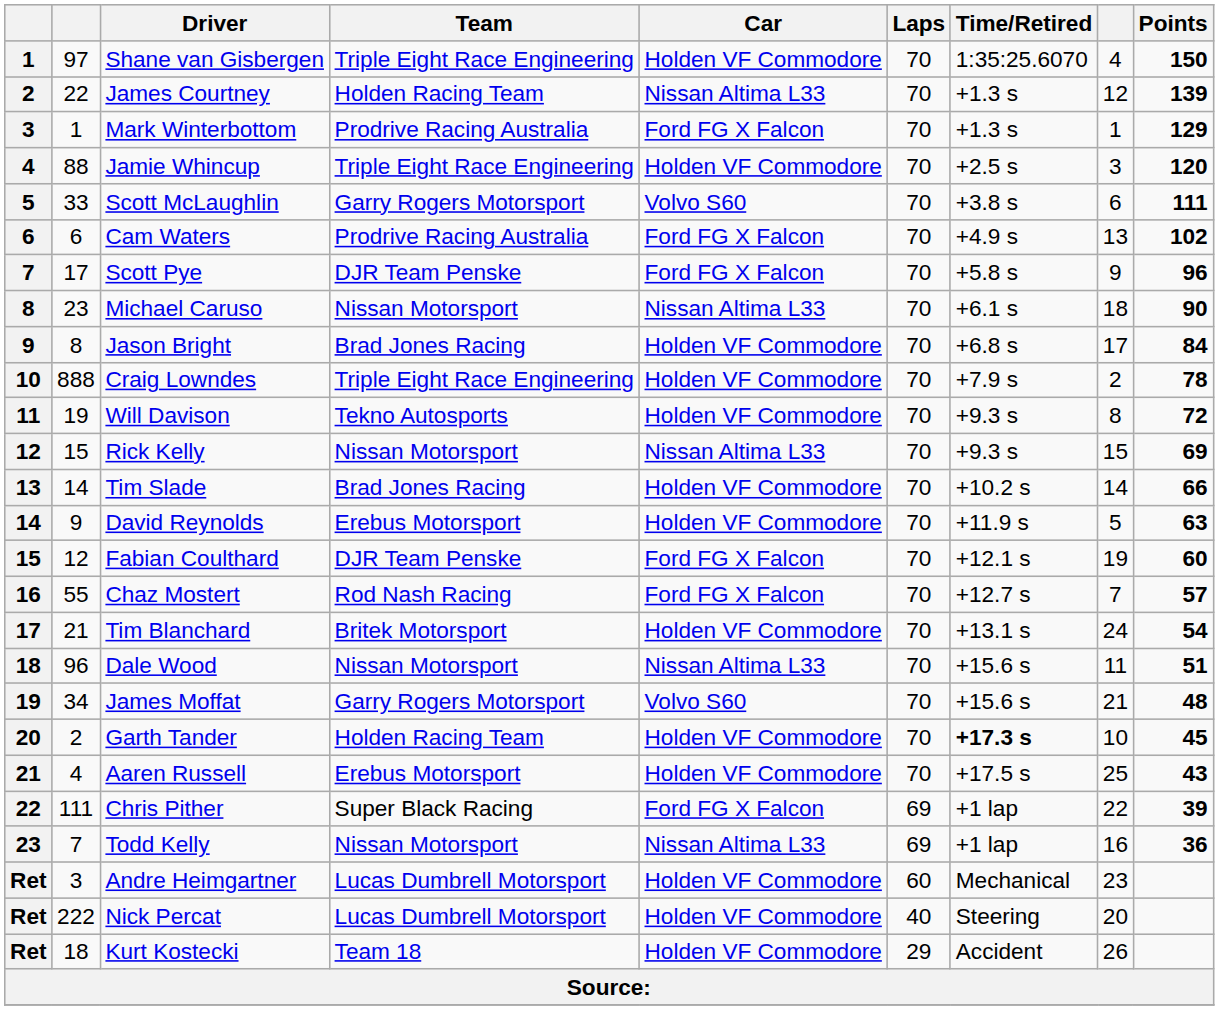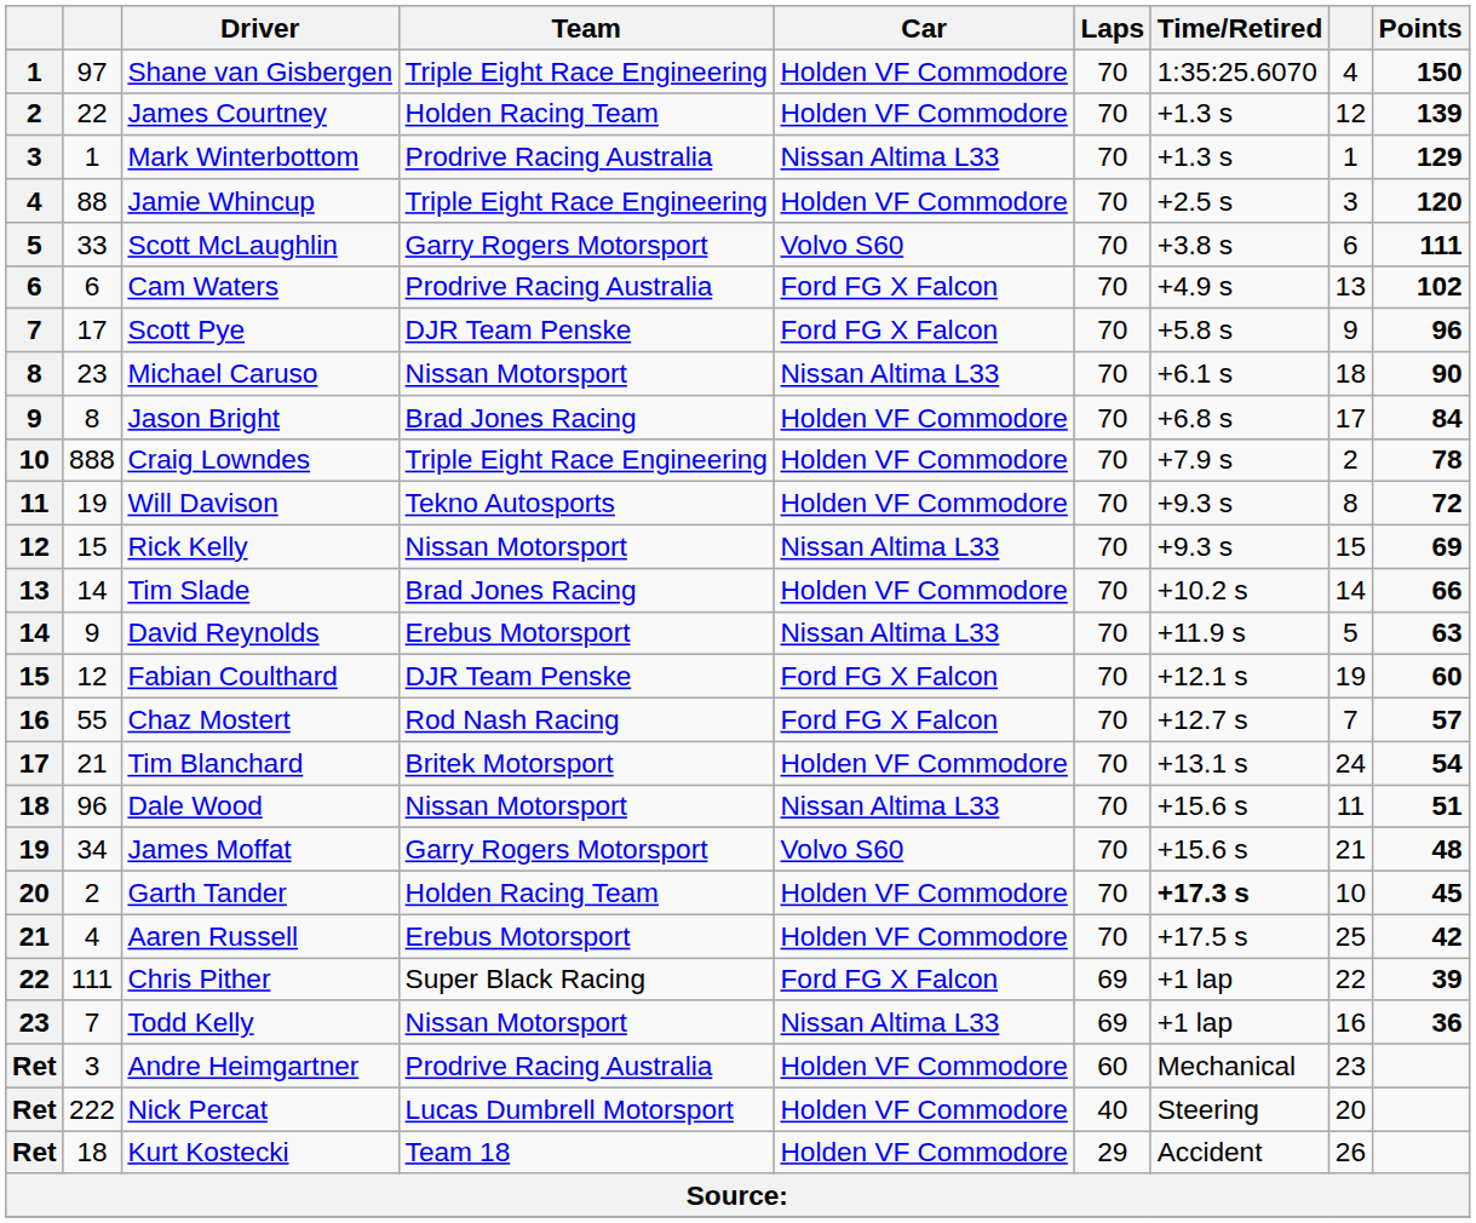James Courtney | Car: Nissan Altima L33 -> Holden VF Commodore
Mark Winterbottom | Car: Ford FG X Falcon -> Nissan Altima L33
David Reynolds | Car: Holden VF Commodore -> Nissan Altima L33
Aaren Russell | Points: 43 -> 42
Andre Heimgartner | Team: Lucas Dumbrell Motorsport -> Prodrive Racing Australia
